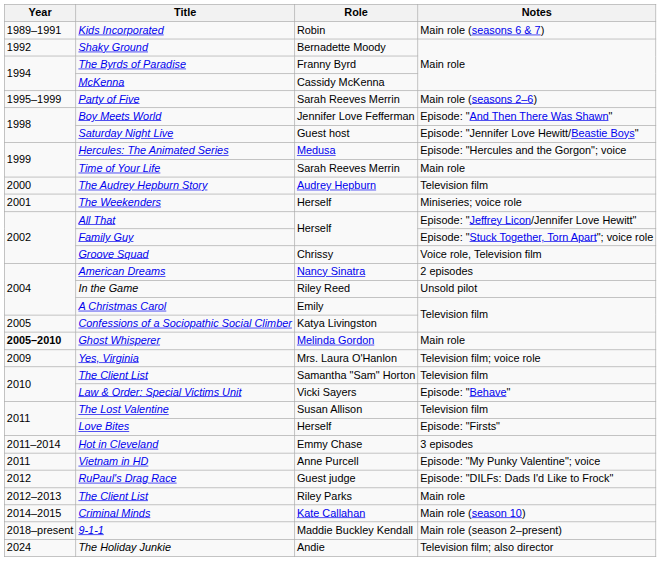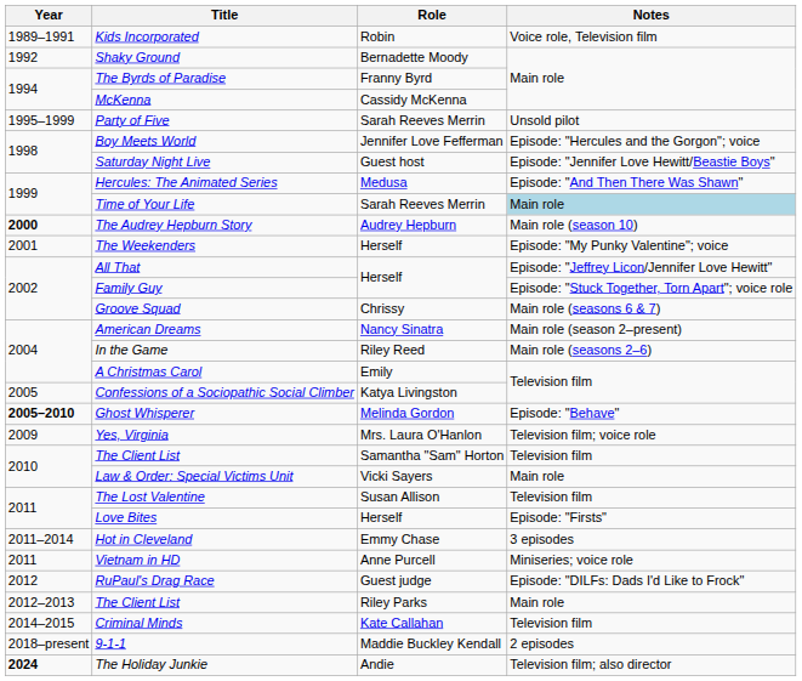Kids Incorporated | Notes: Main role (seasons 6 & 7) -> Voice role, Television film
Party of Five | Notes: Main role (seasons 2–6) -> Unsold pilot
Boy Meets World | Notes: Episode: "And Then There Was Shawn" -> Episode: "Hercules and the Gorgon"; voice
Hercules: The Animated Series | Notes: Episode: "Hercules and the Gorgon"; voice -> Episode: "And Then There Was Shawn"
Time of Your Life | Notes: no background -> lightblue background
The Audrey Hepburn Story | Year: normal -> bold
The Audrey Hepburn Story | Notes: Television film -> Main role (season 10)
The Weekenders | Notes: Miniseries; voice role -> Episode: "My Punky Valentine"; voice
Groove Squad | Notes: Voice role, Television film -> Main role (seasons 6 & 7)
American Dreams | Notes: 2 episodes -> Main role (season 2–present)
In the Game | Notes: Unsold pilot -> Main role (seasons 2–6)
Ghost Whisperer | Notes: Main role -> Episode: "Behave"
Law & Order: Special Victims Unit | Notes: Episode: "Behave" -> Main role
Vietnam in HD | Notes: Episode: "My Punky Valentine"; voice -> Miniseries; voice role
Criminal Minds | Notes: Main role (season 10) -> Television film
9-1-1 | Notes: Main role (season 2–present) -> 2 episodes
The Holiday Junkie | Year: normal -> bold
